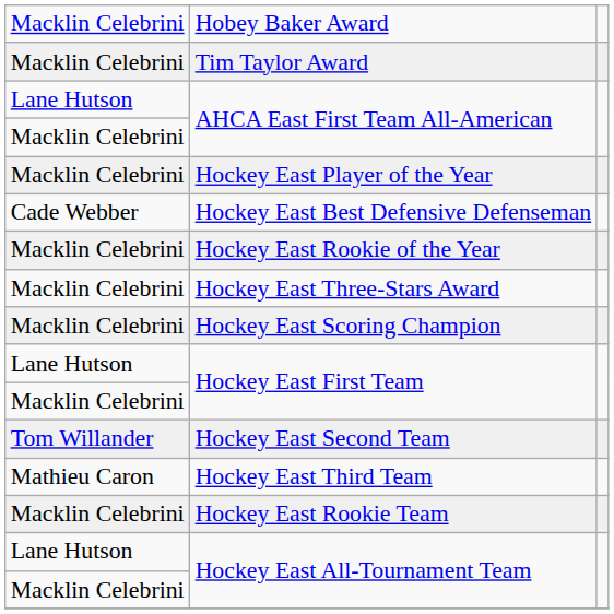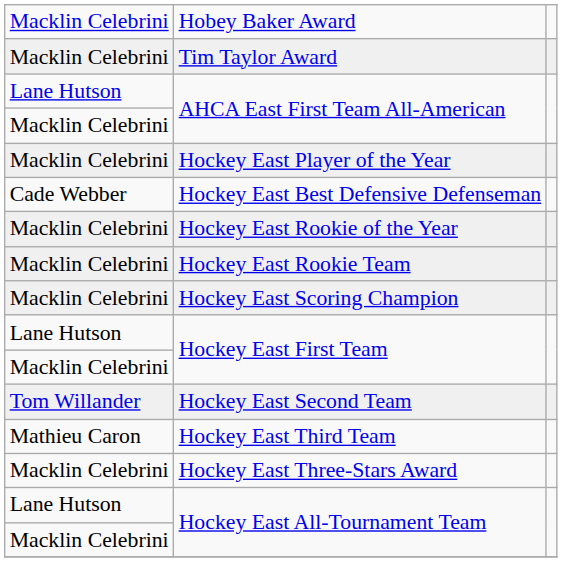rows swapped: Hockey East Three-Stars Award <-> Hockey East Rookie Team
